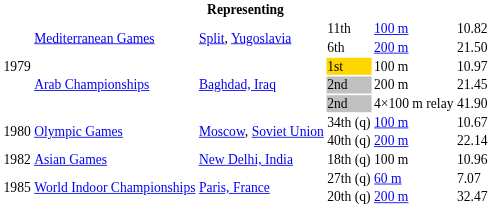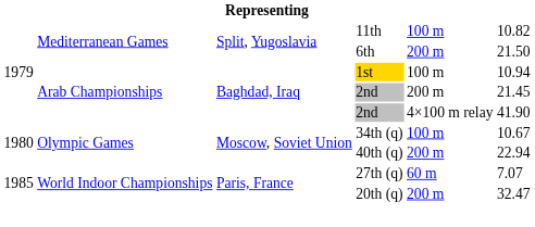1st | column 6: 10.97 -> 10.94
40th (q) | column 6: 22.14 -> 22.94
- row: 1982 | Asian Games | New Delhi, India | 18th (q) | 100 m | 10.96
